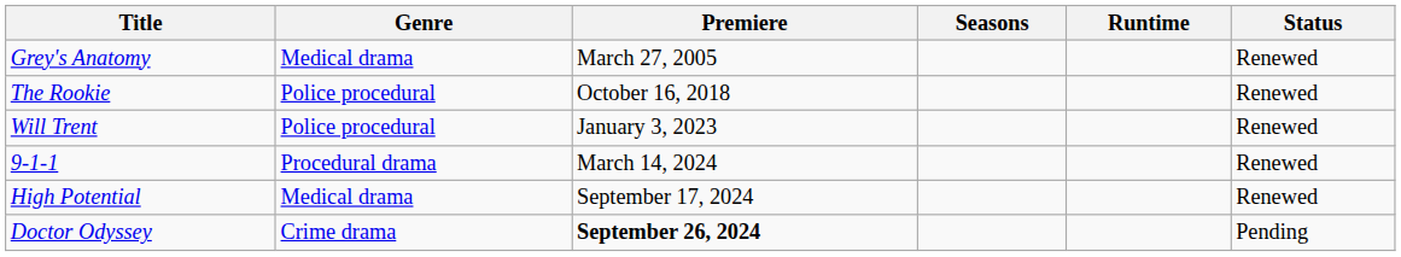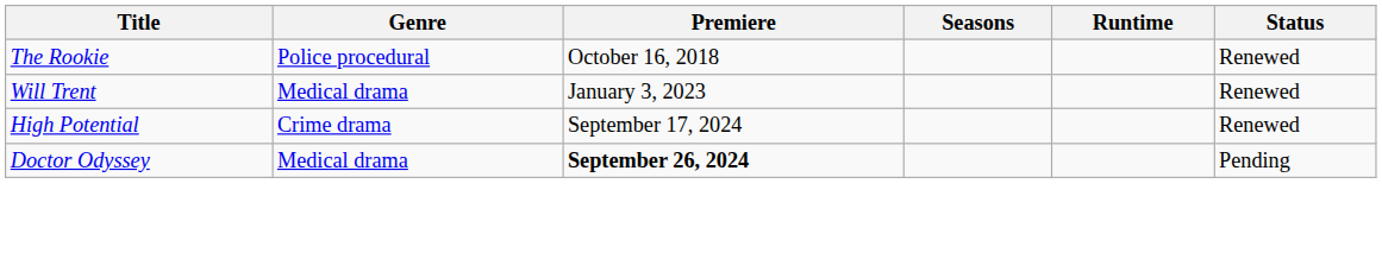- row: Grey's Anatomy | Medical drama | March 27, 2005 | Renewed
Will Trent | Genre: Police procedural -> Medical drama
- row: 9-1-1 | Procedural drama | March 14, 2024 | Renewed
High Potential | Genre: Medical drama -> Crime drama
Doctor Odyssey | Genre: Crime drama -> Medical drama
